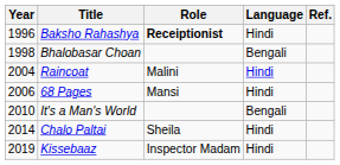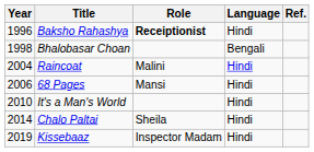It's a Man's World | Language: Bengali -> Hindi
